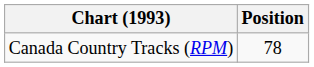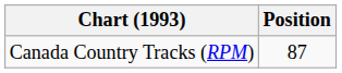Canada Country Tracks (RPM) | Position: 78 -> 87
